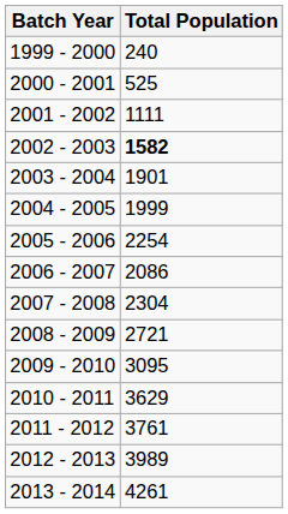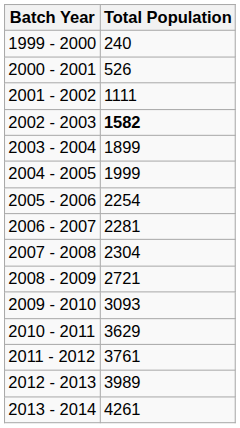2000 - 2001 | Total Population: 525 -> 526
2003 - 2004 | Total Population: 1901 -> 1899
2006 - 2007 | Total Population: 2086 -> 2281
2009 - 2010 | Total Population: 3095 -> 3093
